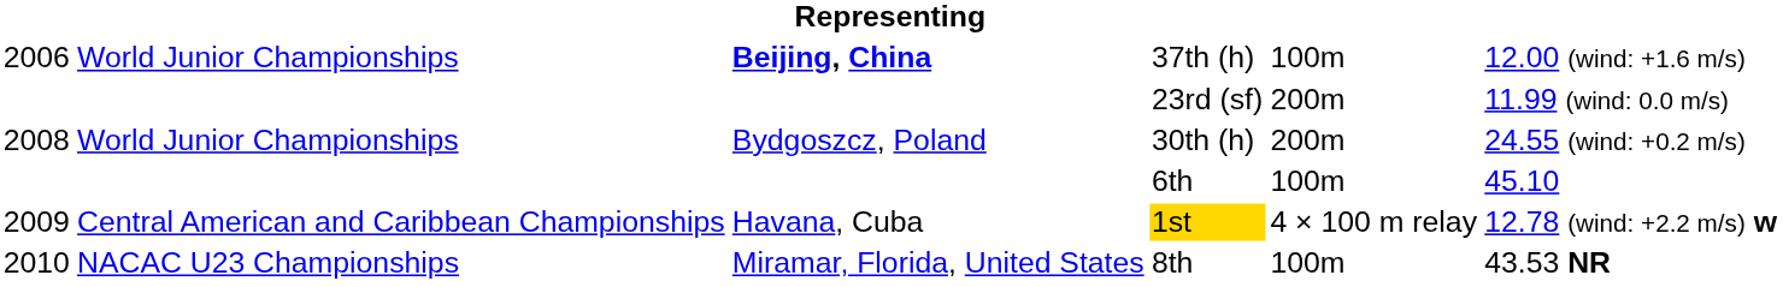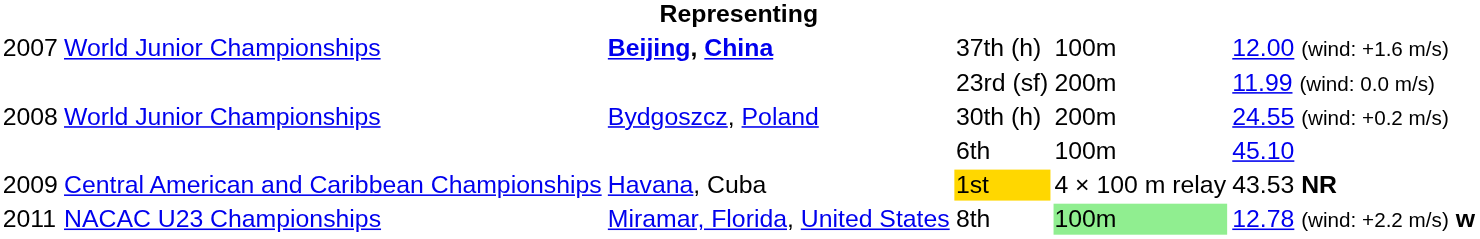37th (h) | column 1: 2006 -> 2007
1st | column 6: 12.78 (wind: +2.2 m/s) w -> 43.53 NR
8th | column 1: 2010 -> 2011
8th | column 5: no background -> lightgreen background
8th | column 6: 43.53 NR -> 12.78 (wind: +2.2 m/s) w
